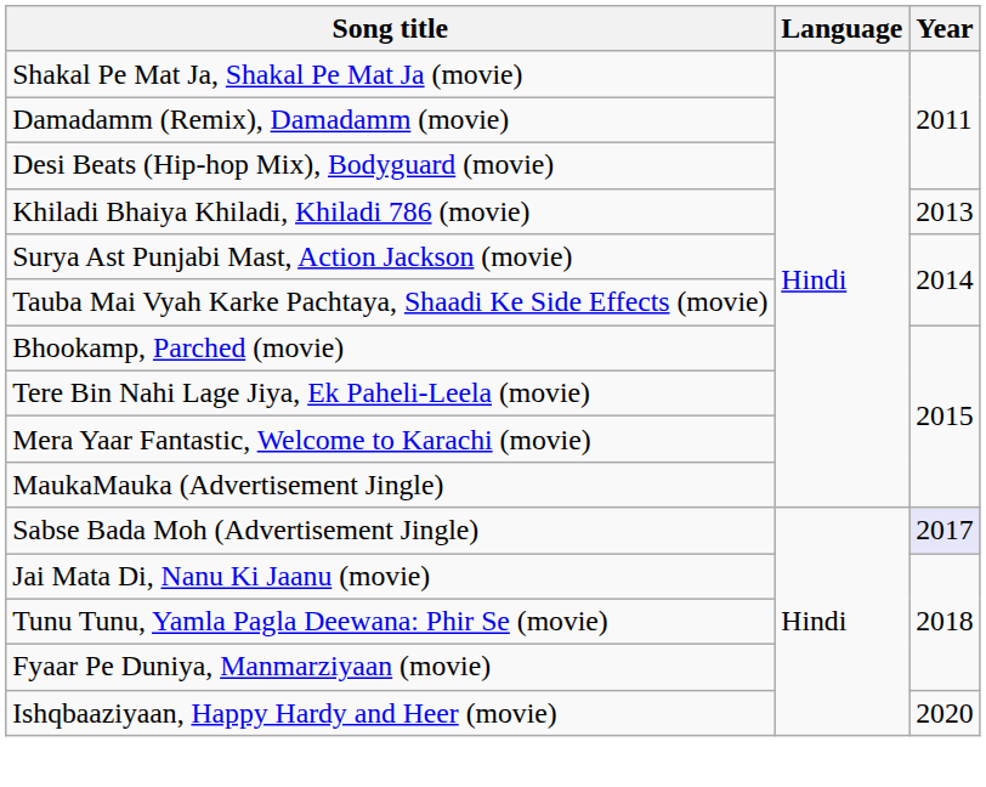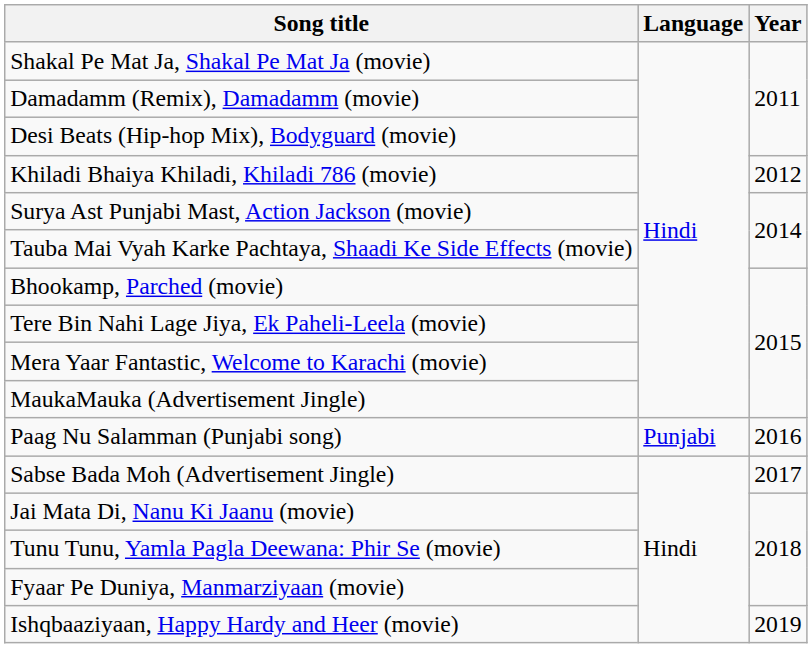Khiladi Bhaiya Khiladi, Khiladi 786 (movie) | Year: 2013 -> 2012
+ row: Paag Nu Salamman (Punjabi song) | Punjabi | 2016
Sabse Bada Moh (Advertisement Jingle) | Year: lavender background -> no background
Ishqbaaziyaan, Happy Hardy and Heer (movie) | Year: 2020 -> 2019
